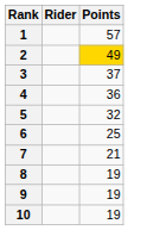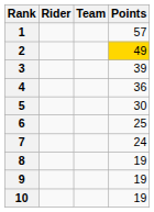+ column: Team
3 | Points: 37 -> 39
5 | Points: 32 -> 30
7 | Points: 21 -> 24
